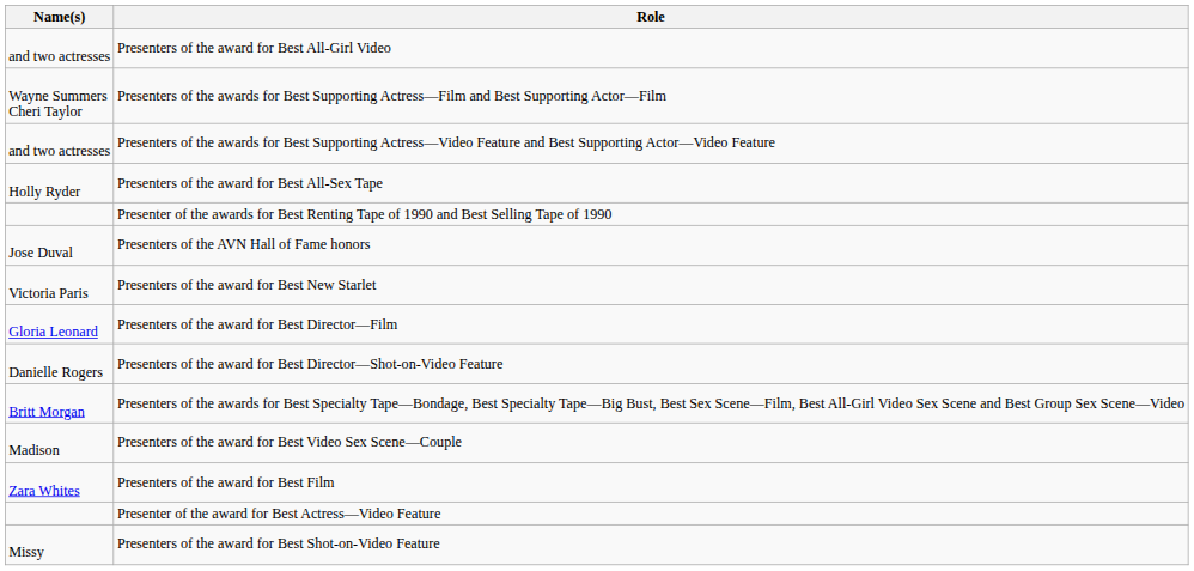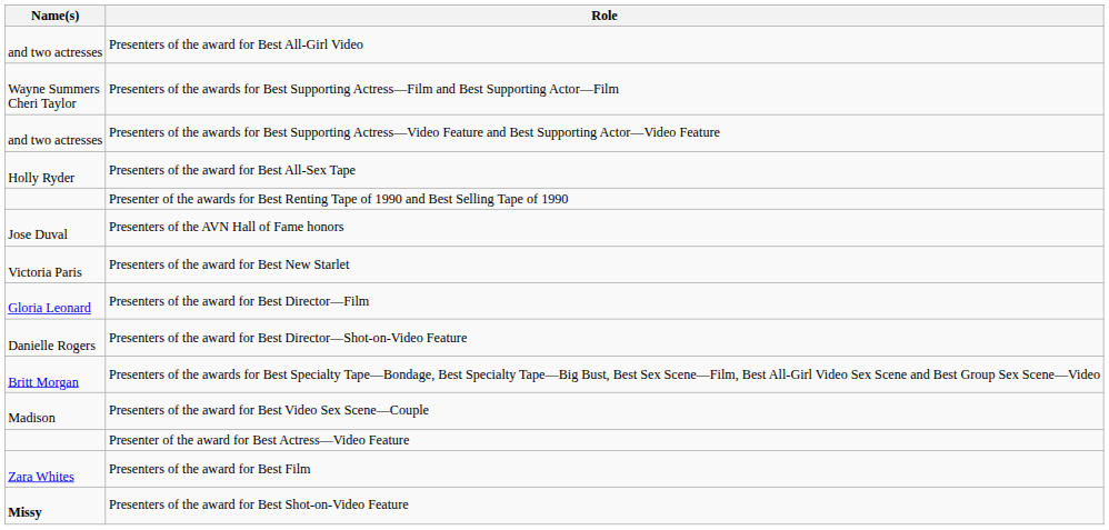rows swapped: Presenter of the award for Best Actress—Video Feature <-> Presenters of the award for Best Film
Presenters of the award for Best Shot-on-Video Feature | Name(s): normal -> bold
